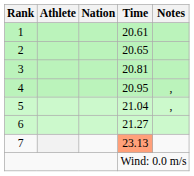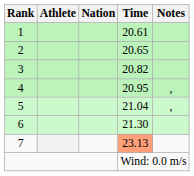3 | Time: 20.81 -> 20.82
6 | Time: 21.27 -> 21.30
